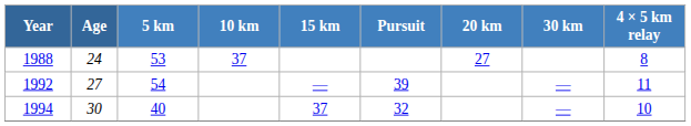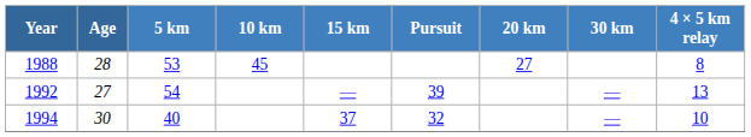1988 | Age: 24 -> 28
1988 | 10 km: 37 -> 45
1992 | 4 × 5 km relay: 11 -> 13
